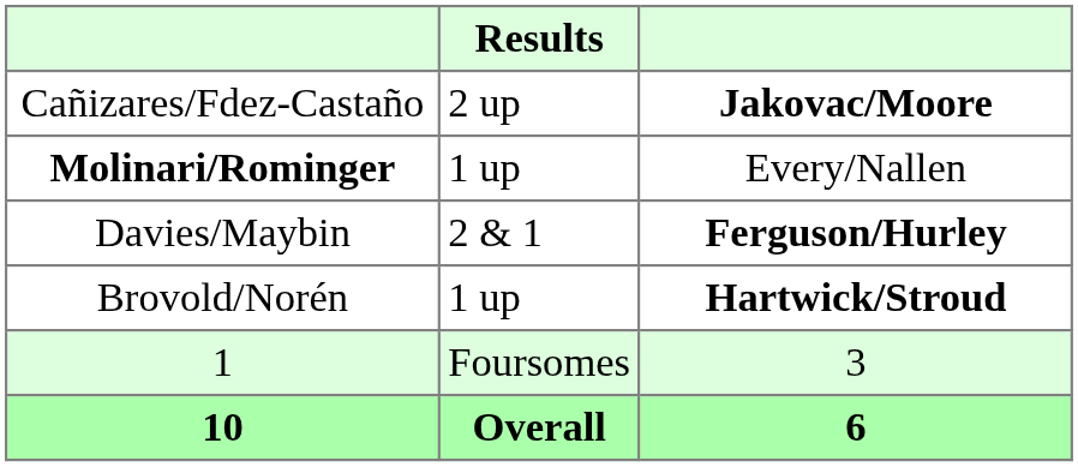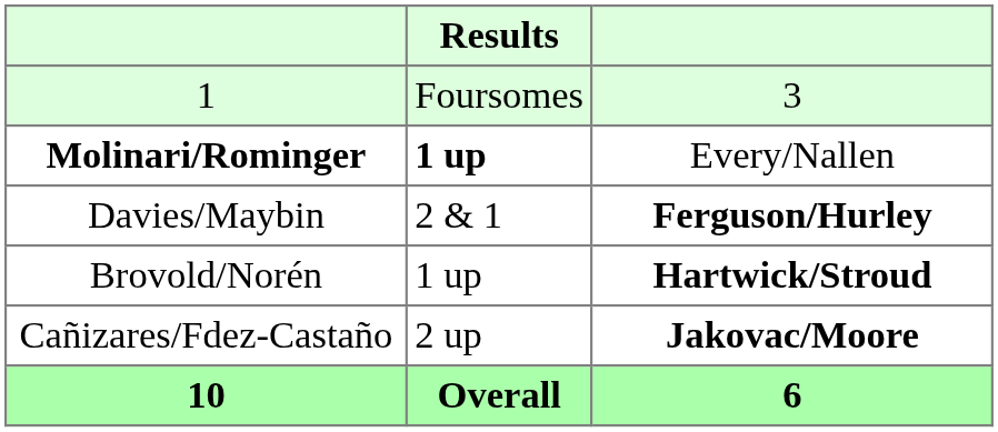rows swapped: Cañizares/Fdez-Castaño <-> 1
Molinari/Rominger | Results: normal -> bold
